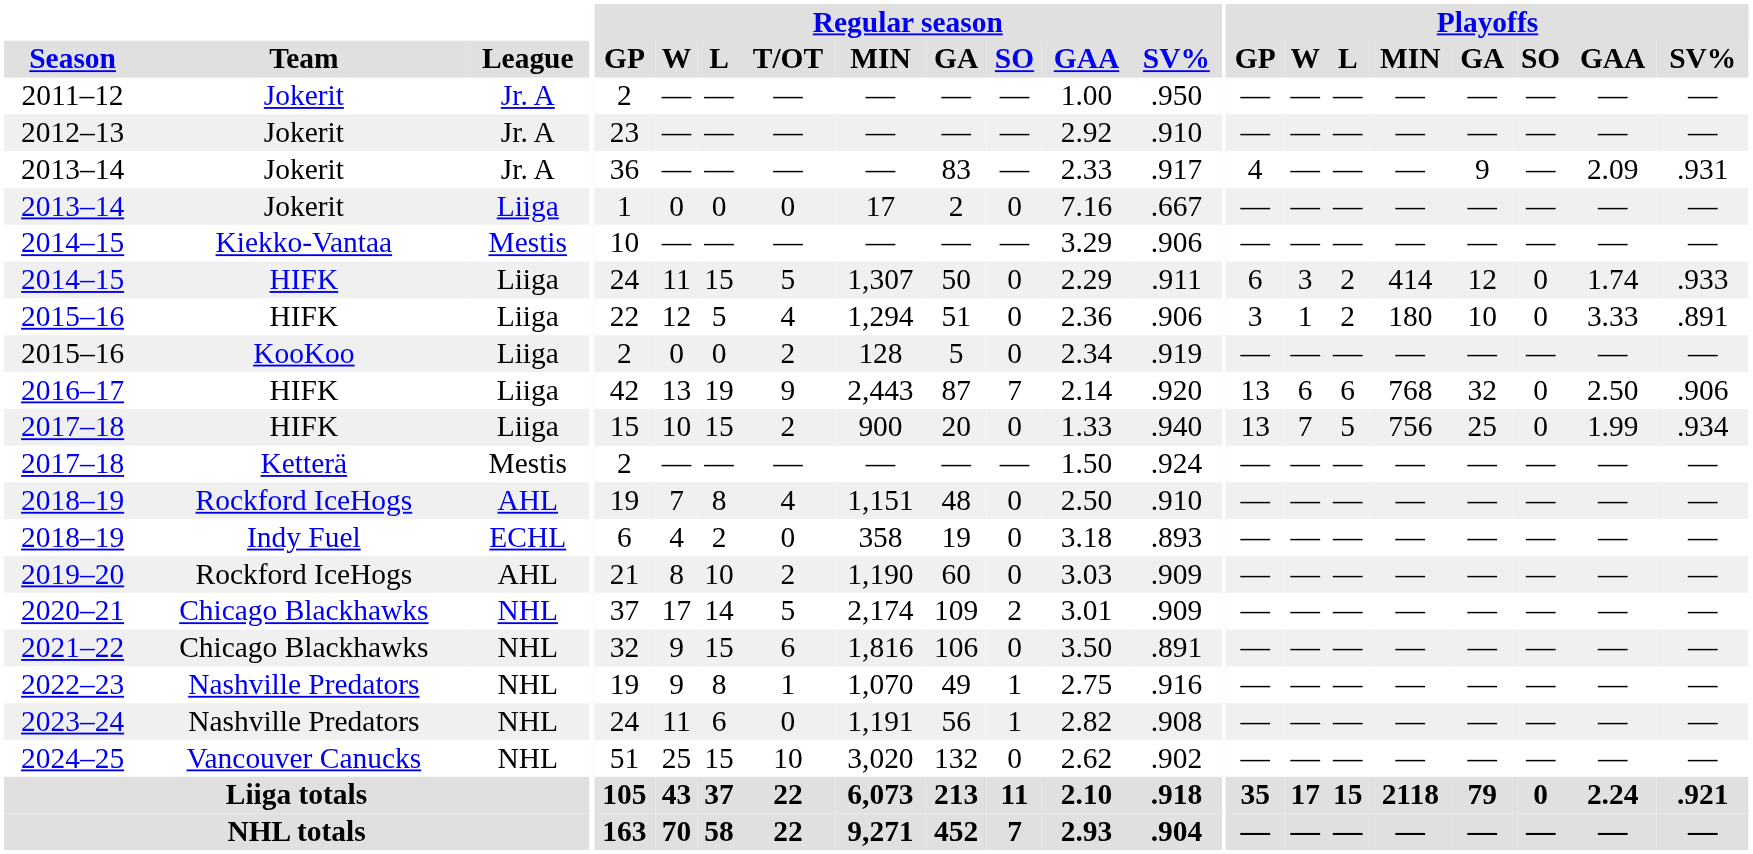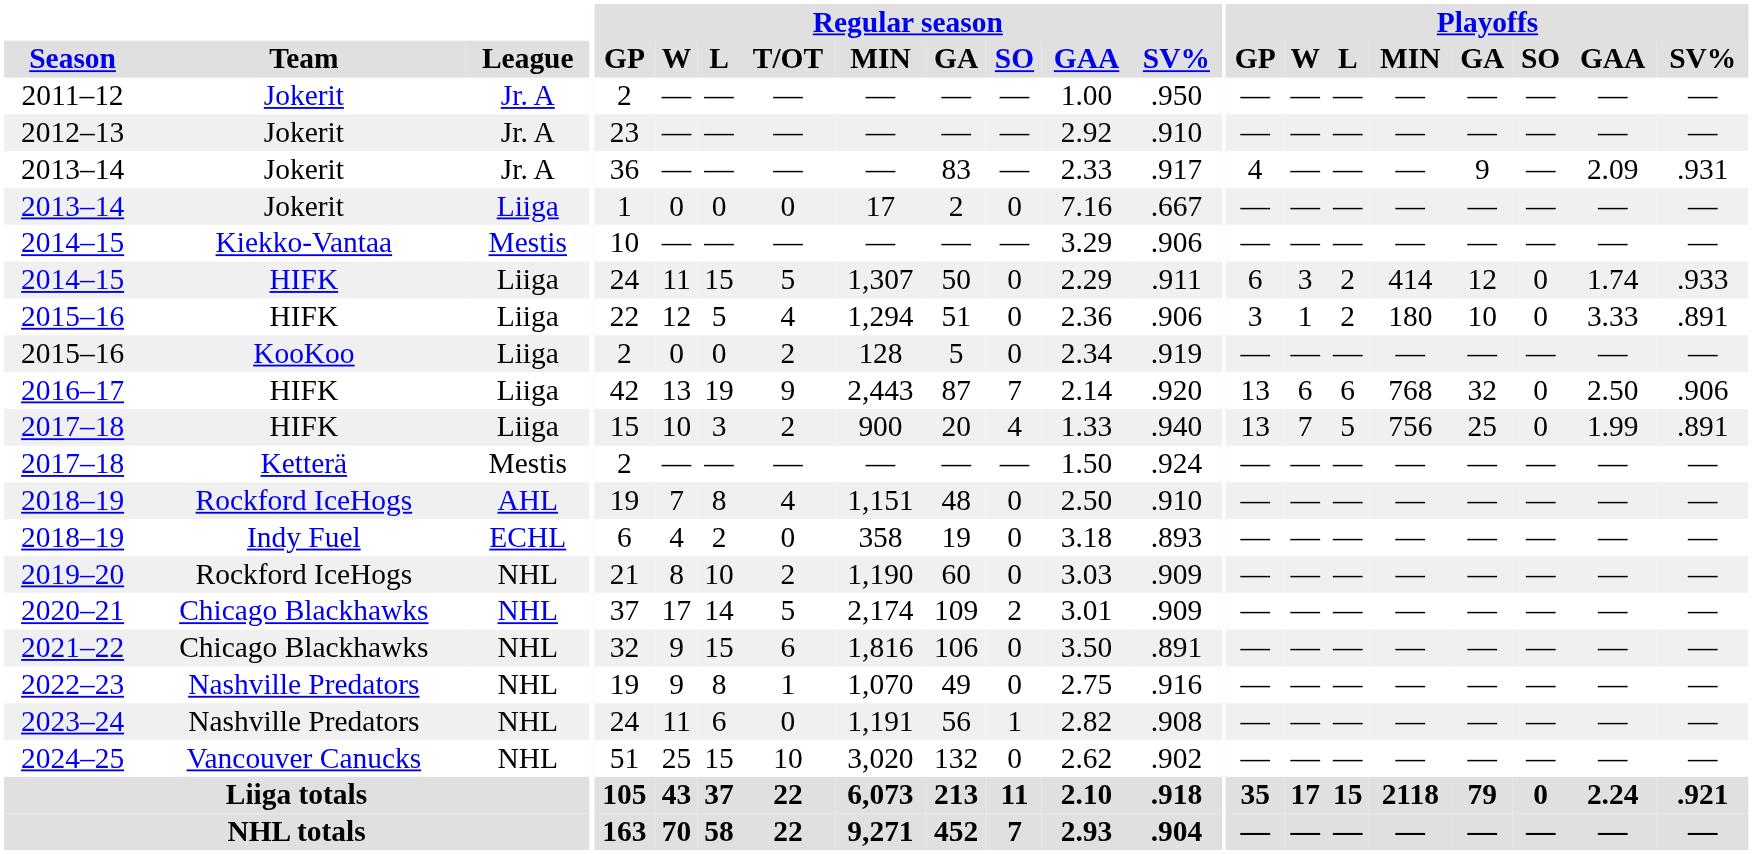2017–18 / HIFK | Regular season / L: 15 -> 3
2017–18 / HIFK | Regular season / SO: 0 -> 4
2017–18 / HIFK | Playoffs / SV%: .934 -> .891
2019–20 | League: AHL -> NHL
2022–23 | Regular season / SO: 1 -> 0
